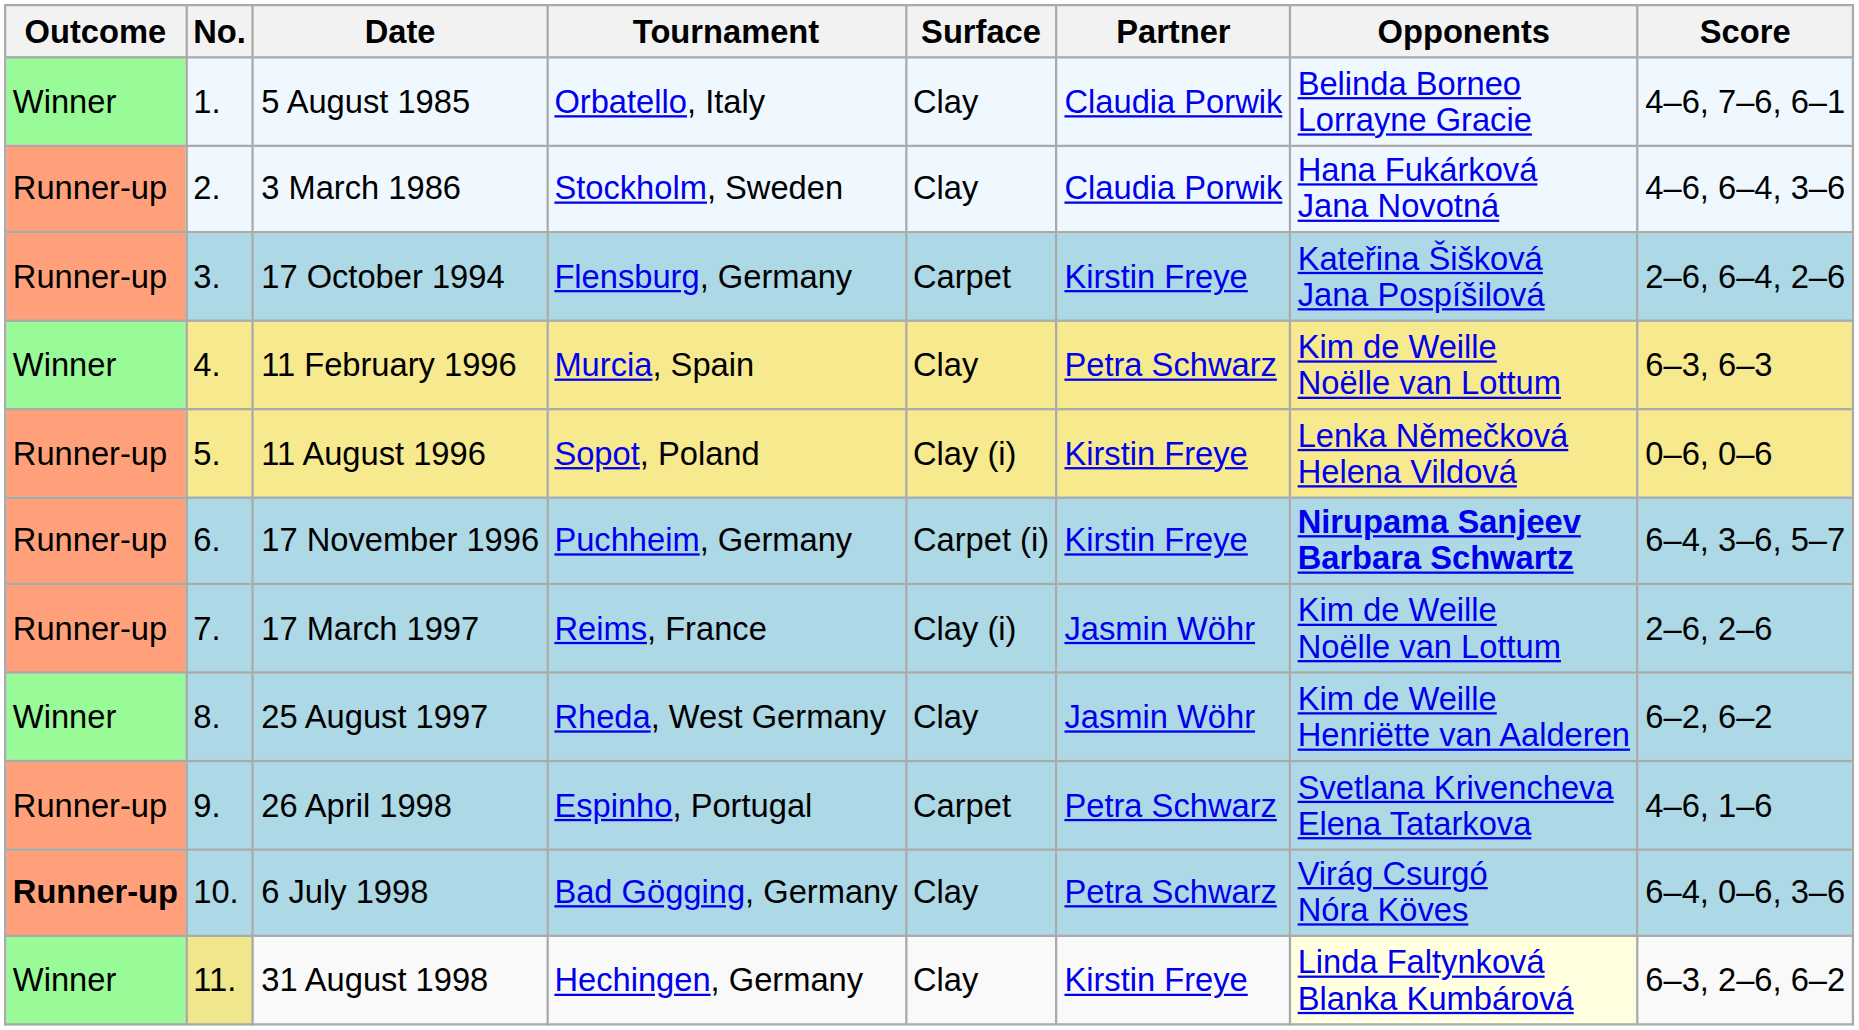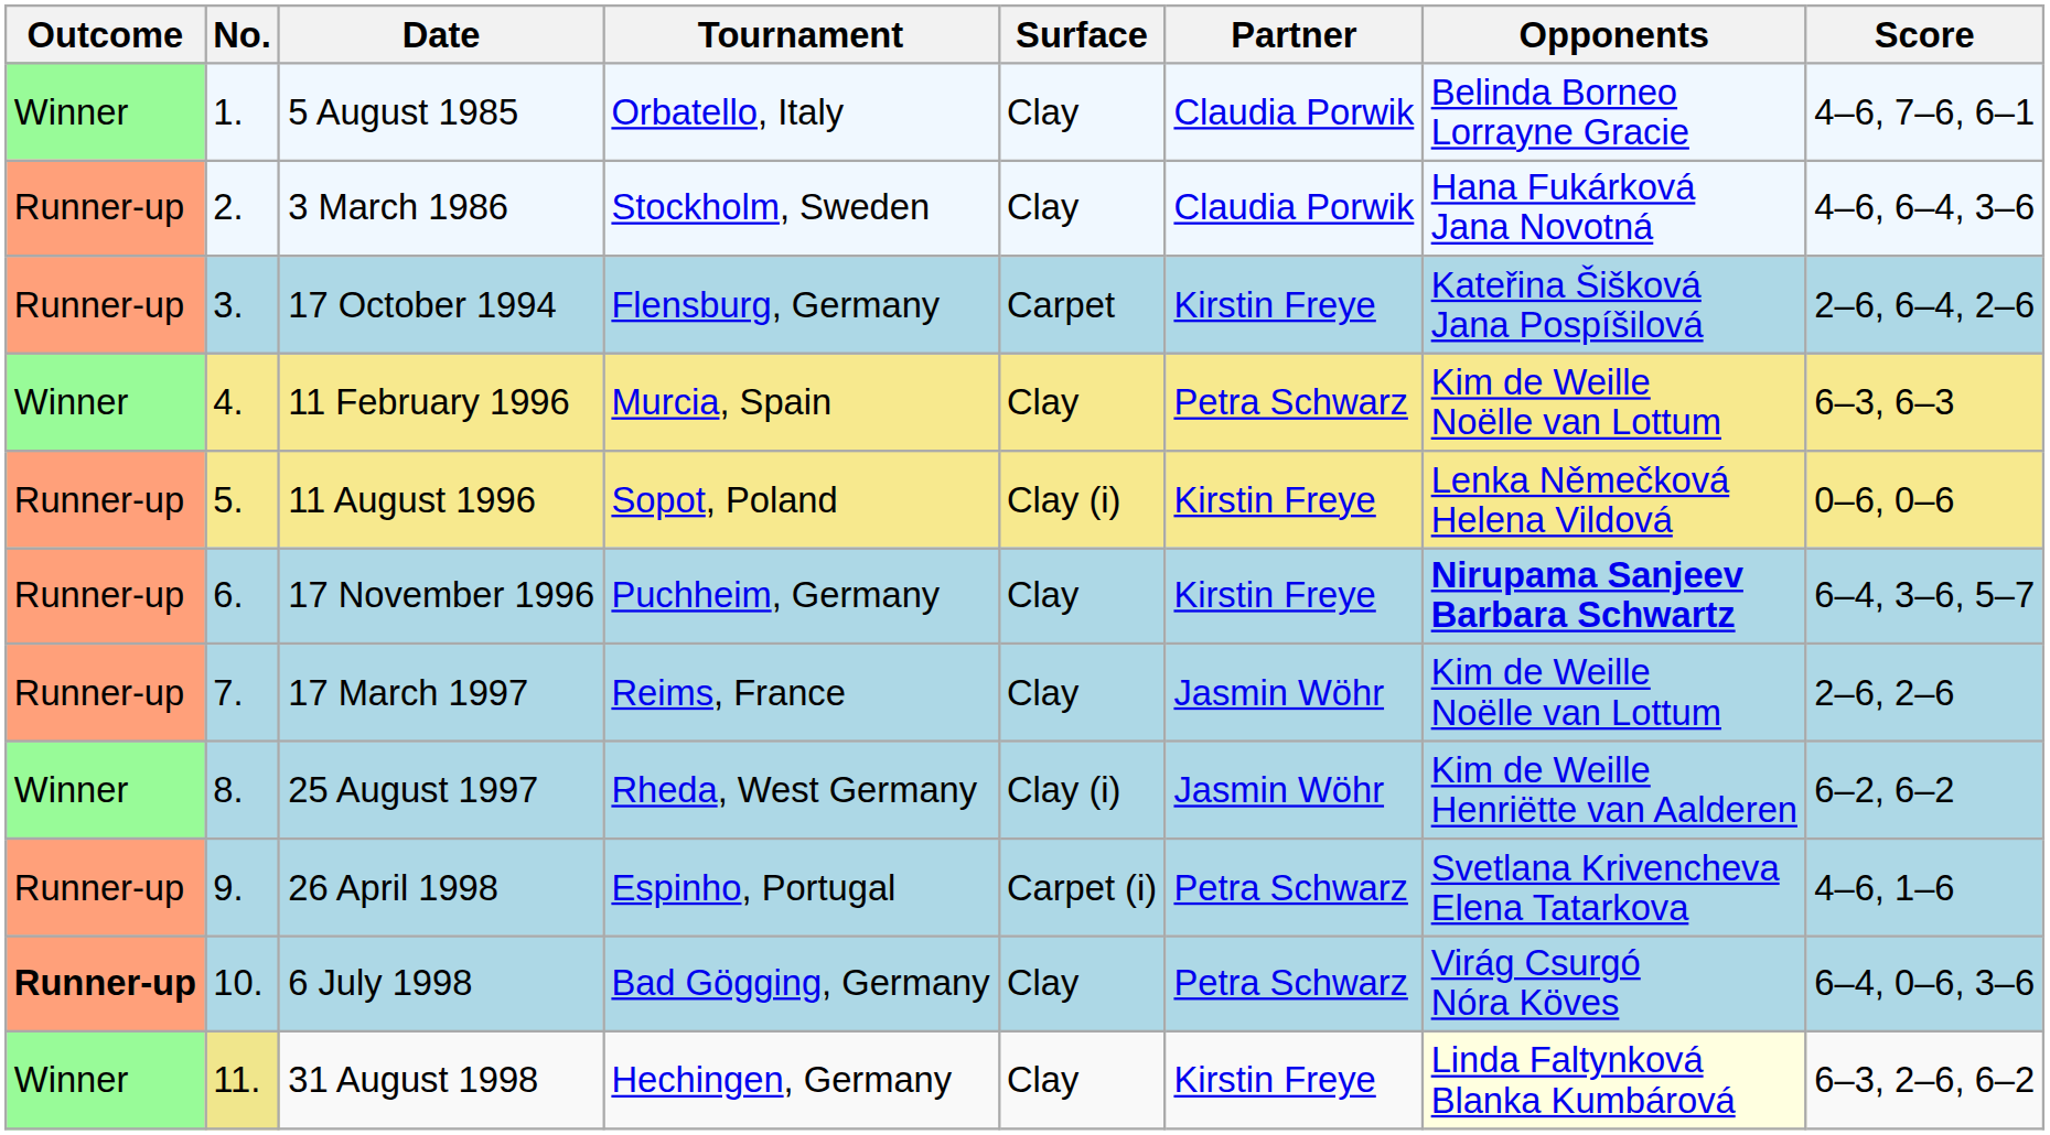17 November 1996 | Surface: Carpet (i) -> Clay
17 March 1997 | Surface: Clay (i) -> Clay
25 August 1997 | Surface: Clay -> Clay (i)
26 April 1998 | Surface: Carpet -> Carpet (i)
